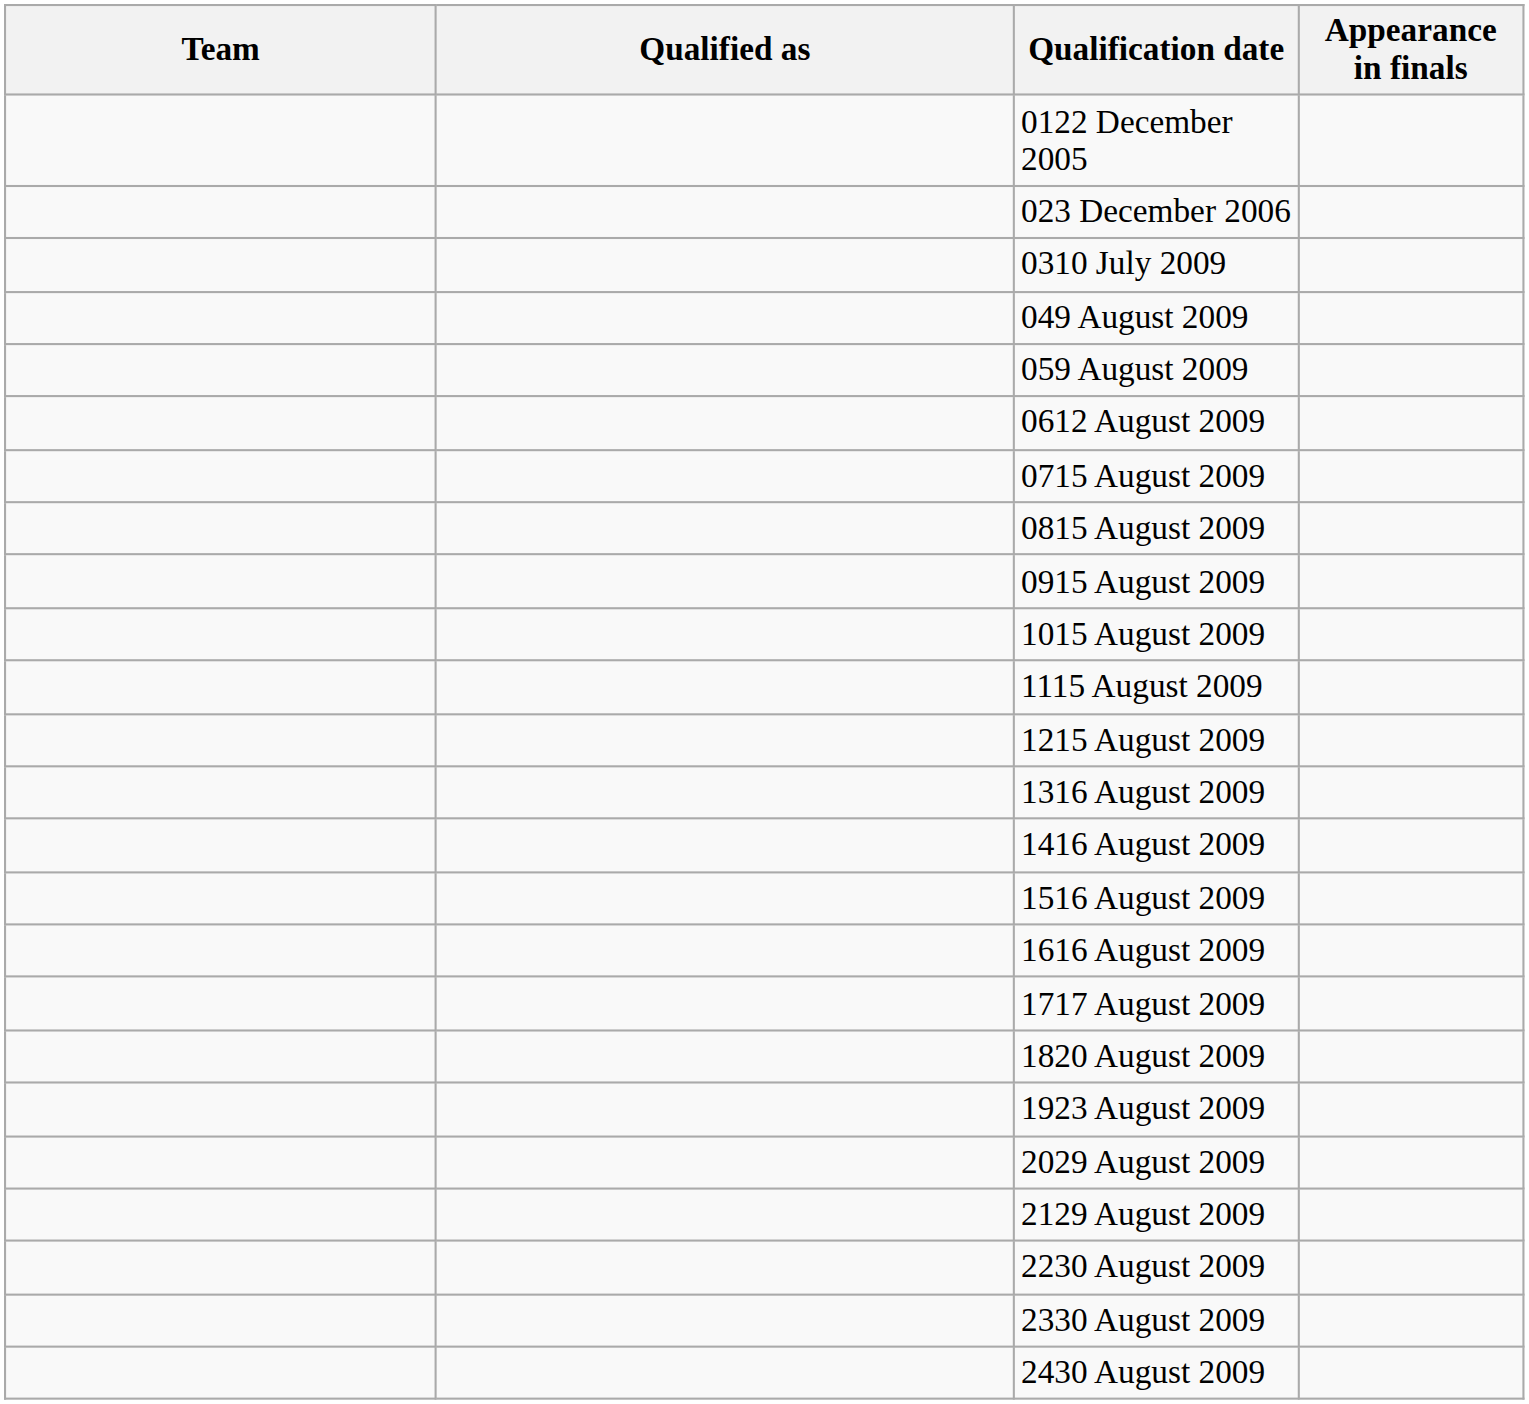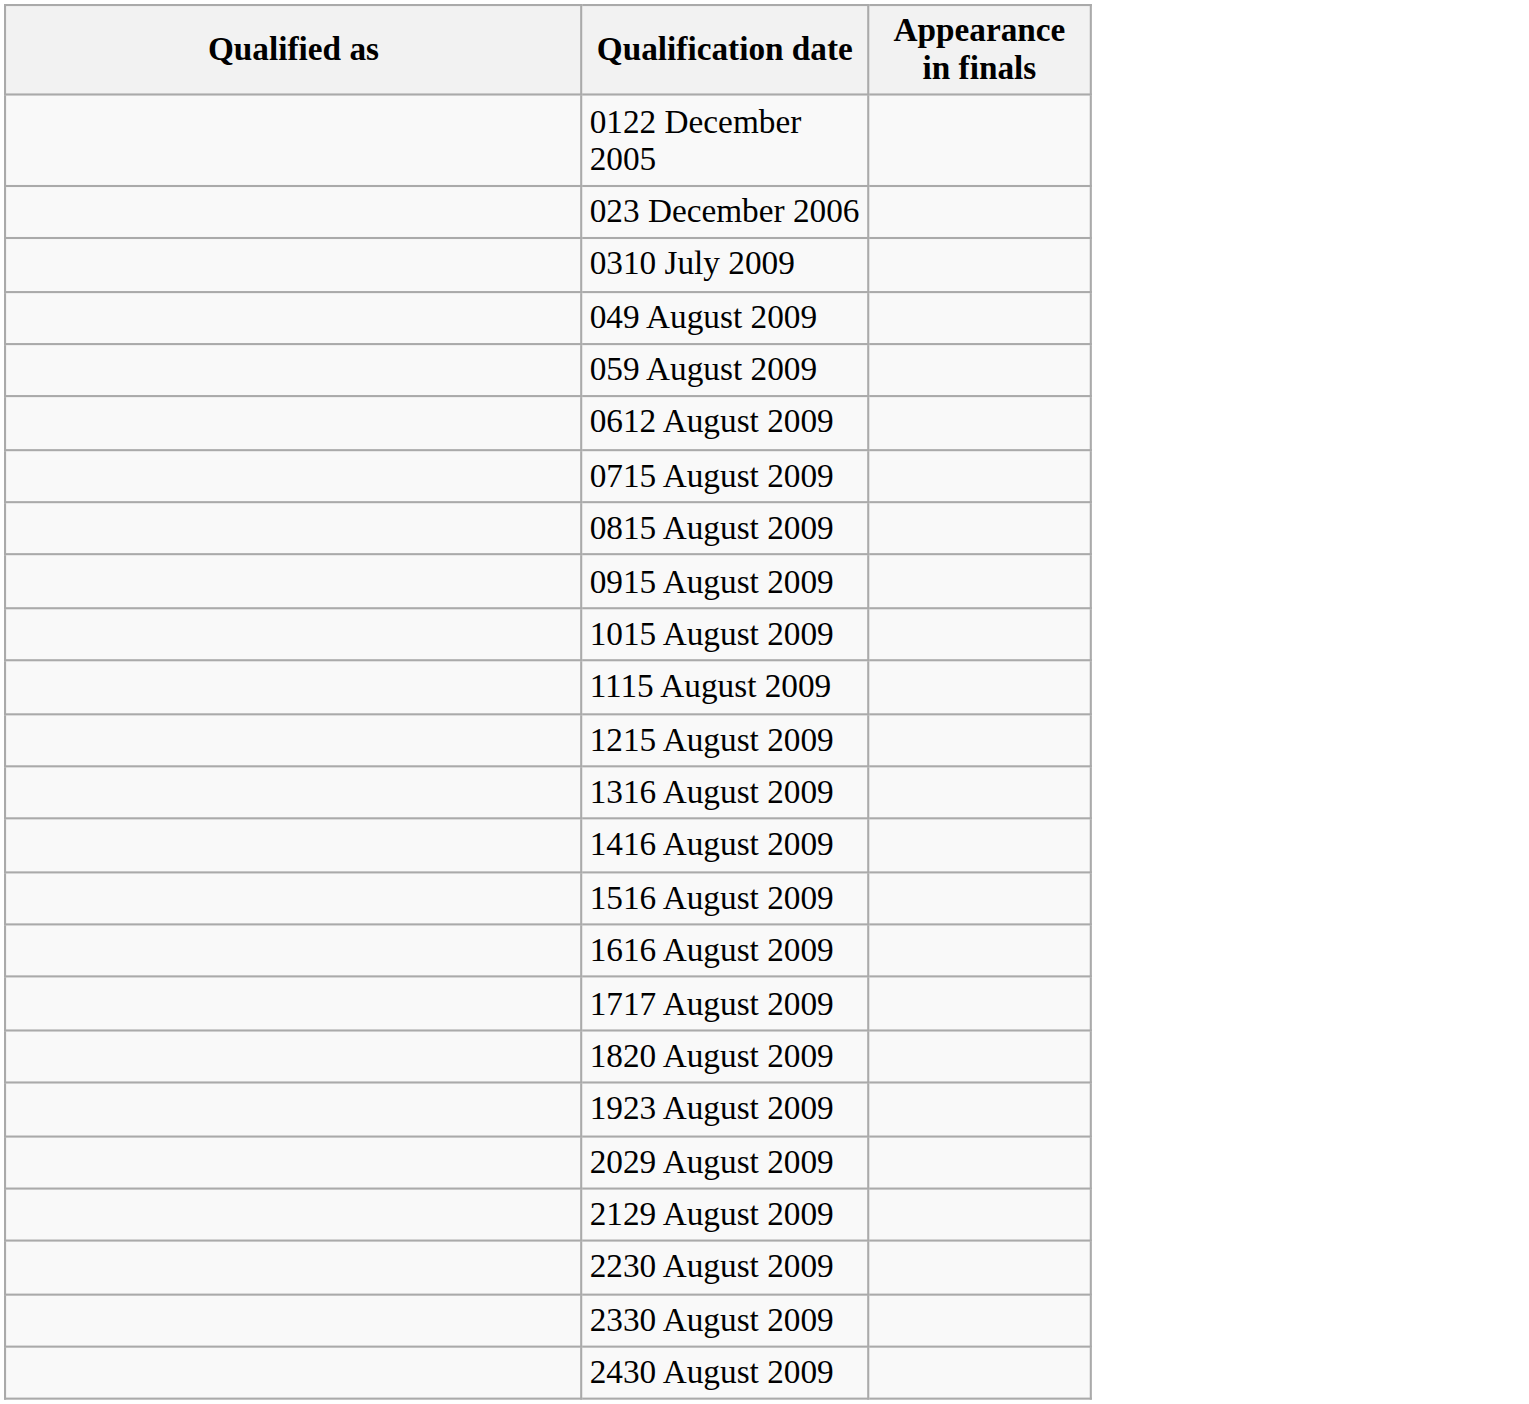- column: Team
